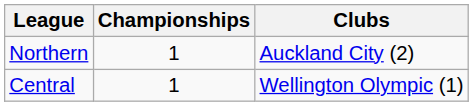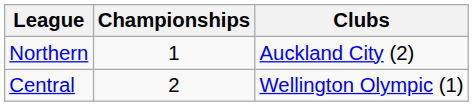Central | Championships: 1 -> 2
